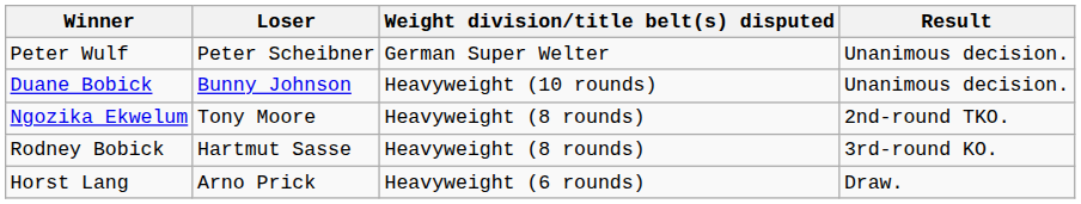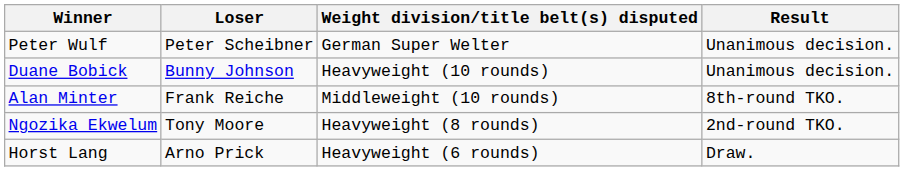+ row: Alan Minter | Frank Reiche | Middleweight (10 rounds) | 8th-round TKO.
- row: Rodney Bobick | Hartmut Sasse | Heavyweight (8 rounds) | 3rd-round KO.
